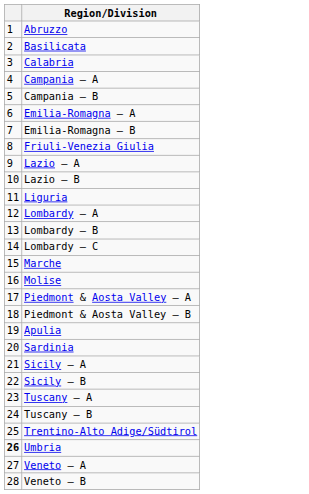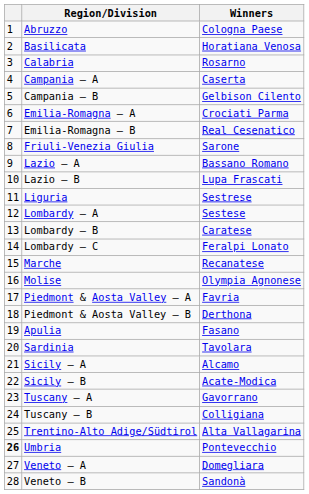+ column: Winners | Cologna Paese | Horatiana Venosa | Rosarno | Caserta | Gelbison Cilento | Crociati Parma | Real Cesenatico | Sarone | Bassano Romano | Lupa Frascati | Sestrese | Sestese | Caratese | Feralpi Lonato | Recanatese | Olympia Agnonese | Favria | Derthona | Fasano | Tavolara | Alcamo | Acate-Modica | Gavorrano | Colligiana | Alta Vallagarina | Pontevecchio | Domegliara | Sandonà
